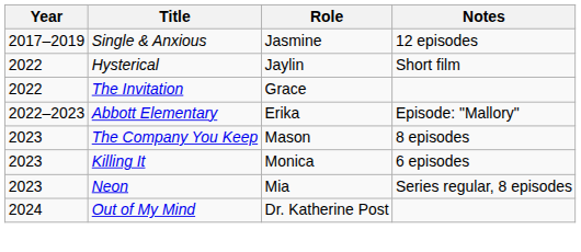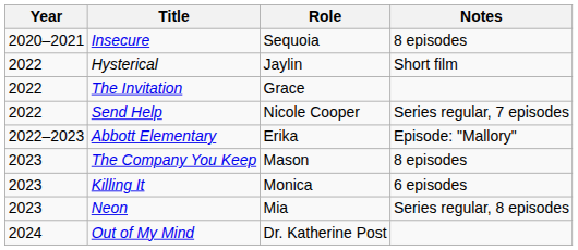- row: 2017–2019 | Single & Anxious | Jasmine | 12 episodes
+ row: 2020–2021 | Insecure | Sequoia | 8 episodes
+ row: 2022 | Send Help | Nicole Cooper | Series regular, 7 episodes
